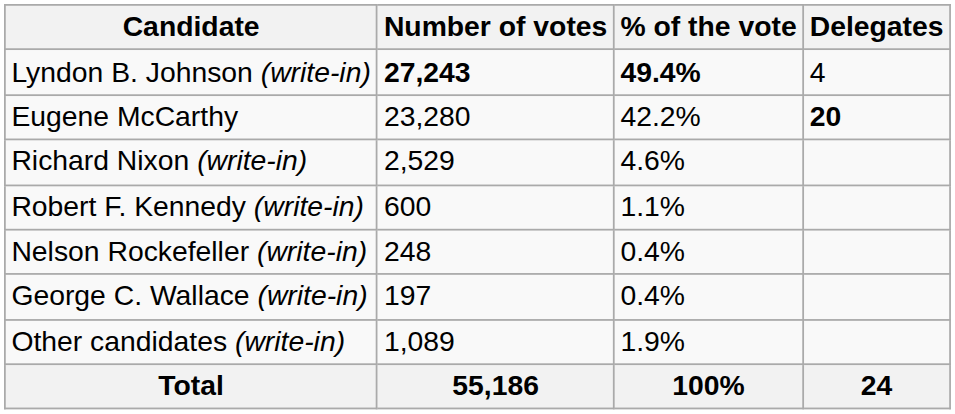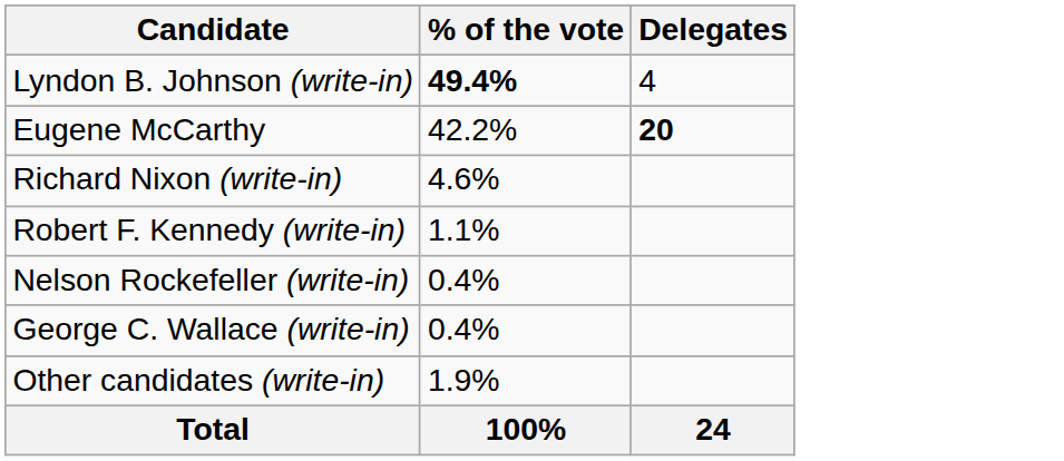- column: Number of votes | 27,243 | 23,280 | 2,529 | 600 | 248 | 197 | 1,089 | 55,186
